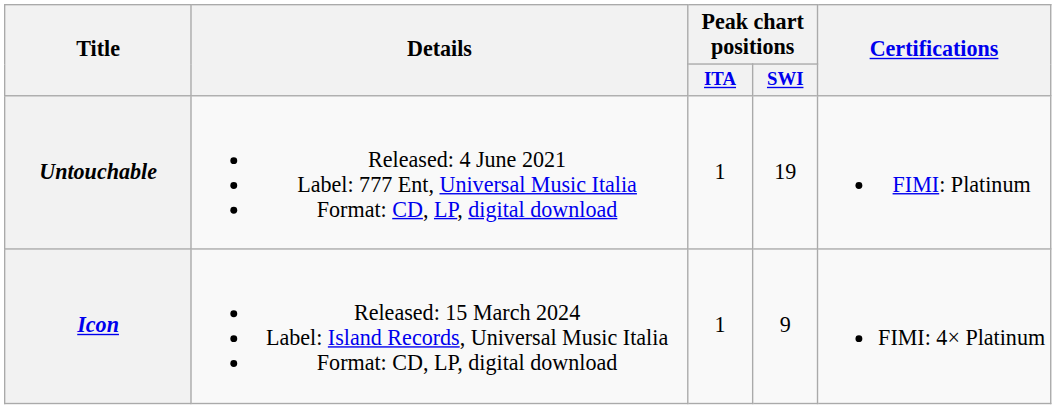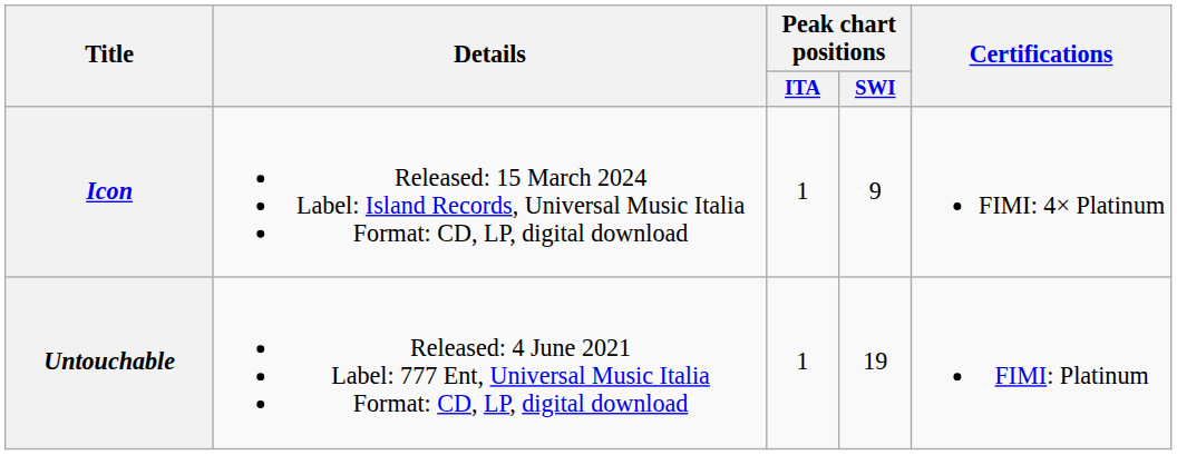rows swapped: Untouchable <-> Icon
